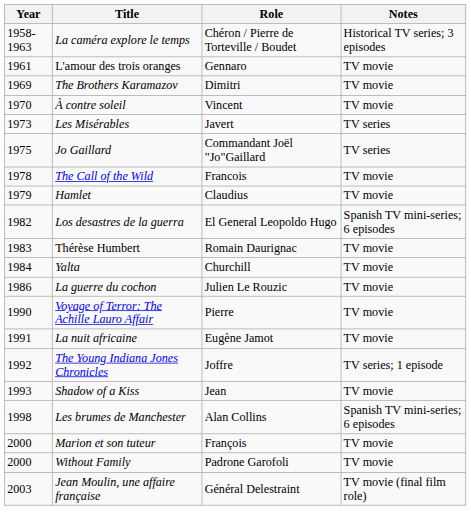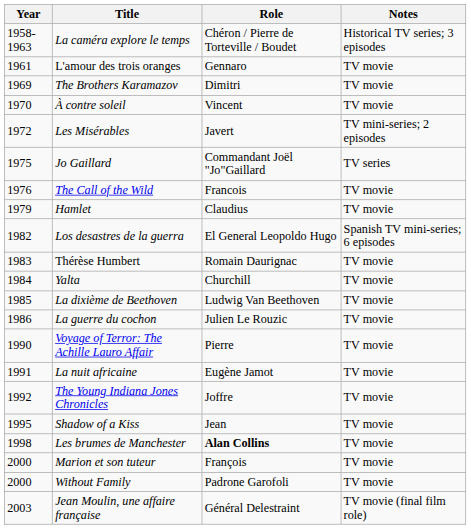Les Misérables | Year: 1973 -> 1972
Les Misérables | Notes: TV series -> TV mini-series; 2 episodes
The Call of the Wild | Year: 1978 -> 1976
+ row: 1985 | La dixième de Beethoven | Ludwig Van Beethoven | TV movie
The Young Indiana Jones Chronicles | Notes: TV series; 1 episode -> TV movie
Shadow of a Kiss | Year: 1993 -> 1995
Les brumes de Manchester | Role: normal -> bold
Les brumes de Manchester | Notes: Spanish TV mini-series; 6 episodes -> TV movie
